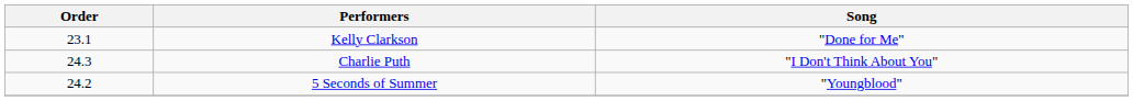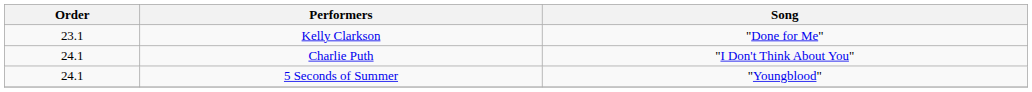Charlie Puth | Order: 24.3 -> 24.1
5 Seconds of Summer | Order: 24.2 -> 24.1
